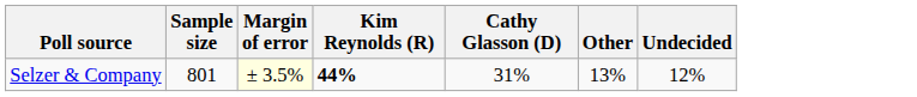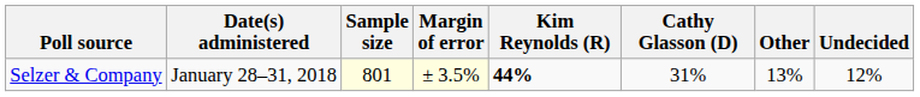+ column: Date(s) administered | January 28–31, 2018
Selzer & Company | Sample size: no background -> lightyellow background
